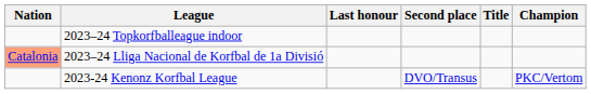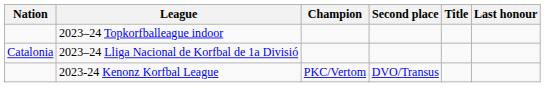columns swapped: Champion <-> Last honour
2023–24 Lliga Nacional de Korfbal de 1a Divisió | Nation: lightsalmon background -> no background
